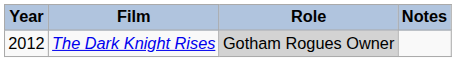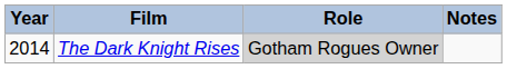The Dark Knight Rises | Year: 2012 -> 2014
